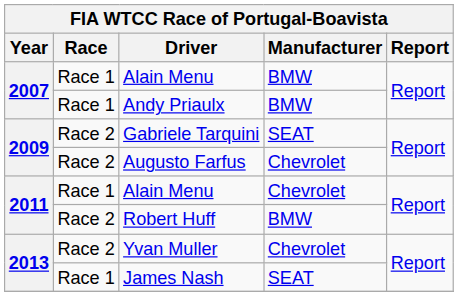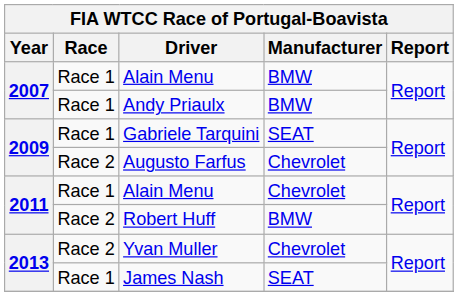Gabriele Tarquini | Race: Race 2 -> Race 1
